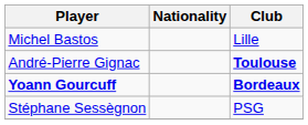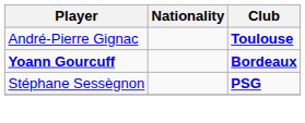- row: Michel Bastos | Lille
Stéphane Sessègnon | Club: normal -> bold
